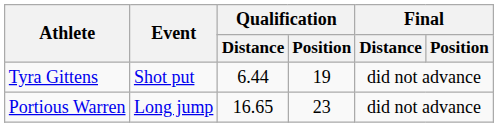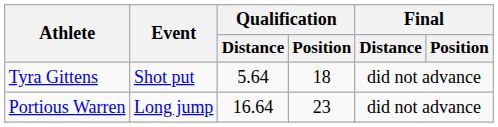Tyra Gittens | Qualification / Distance: 6.44 -> 5.64
Tyra Gittens | Qualification / Position: 19 -> 18
Portious Warren | Qualification / Distance: 16.65 -> 16.64
